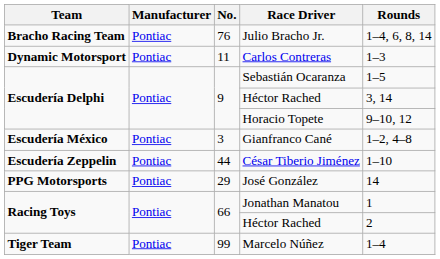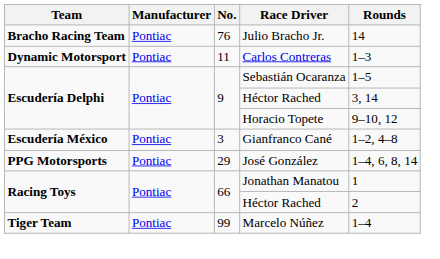Julio Bracho Jr. | Rounds: 1–4, 6, 8, 14 -> 14
- row: Escudería Zeppelin | Pontiac | 44 | César Tiberio Jiménez | 1–10
José González | Rounds: 14 -> 1–4, 6, 8, 14
